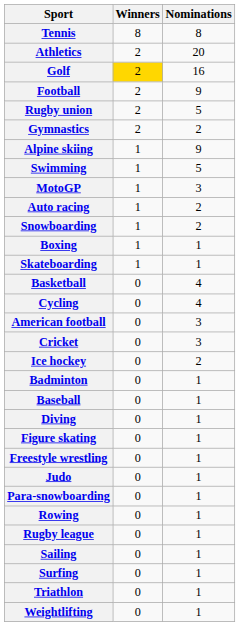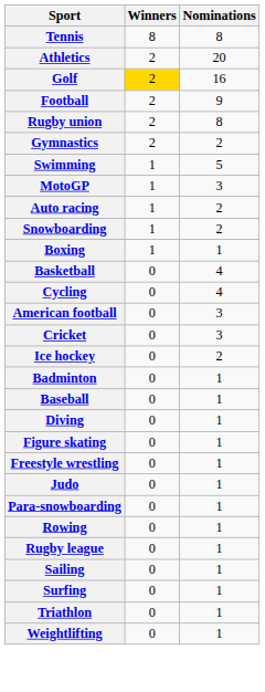Rugby union | Nominations: 5 -> 8
- row: Alpine skiing | 1 | 9
- row: Skateboarding | 1 | 1
